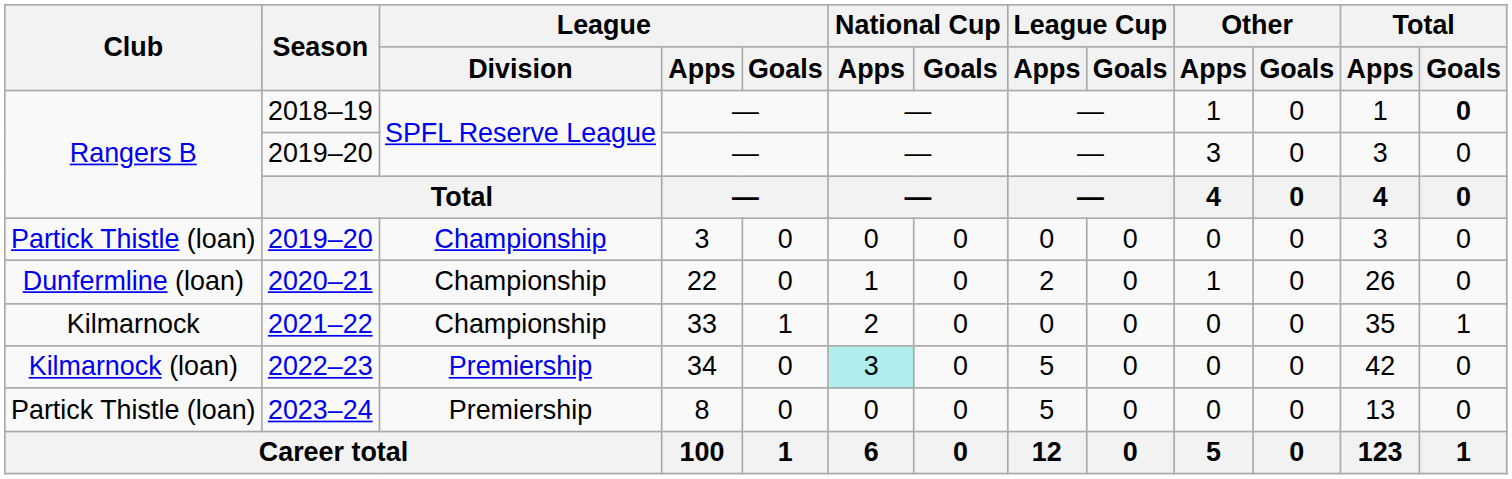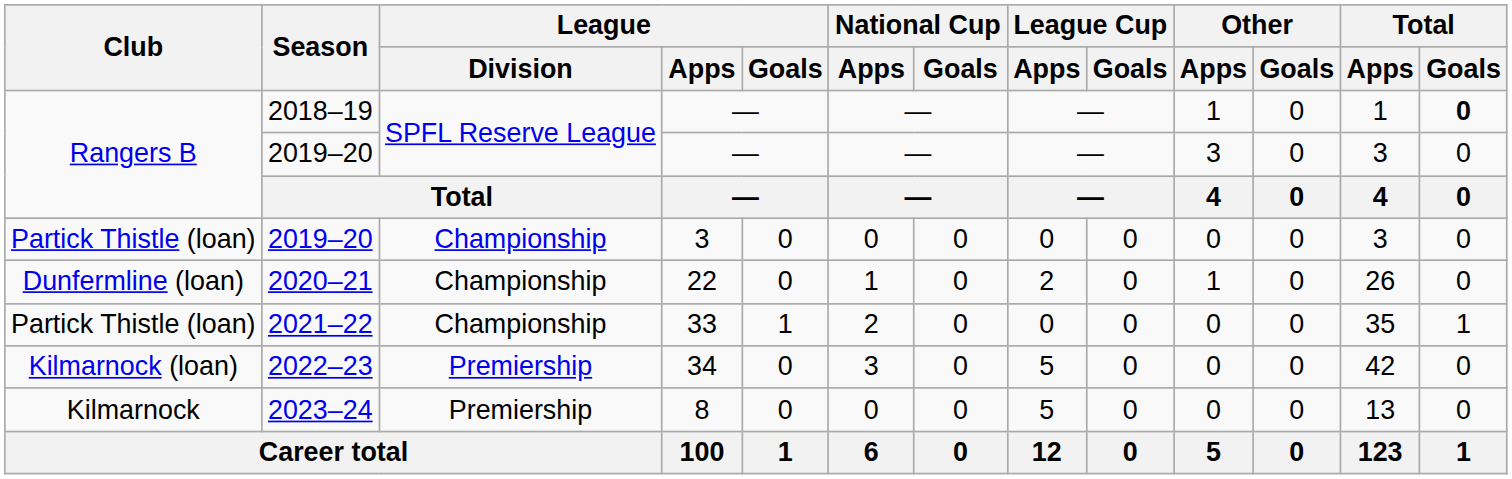2021–22 | Club: Kilmarnock -> Partick Thistle (loan)
2022–23 | National Cup / Apps: paleturquoise background -> no background
2023–24 | Club: Partick Thistle (loan) -> Kilmarnock
